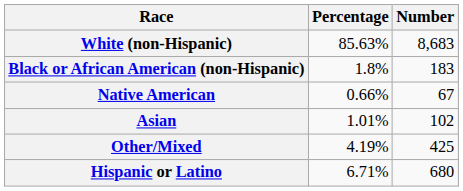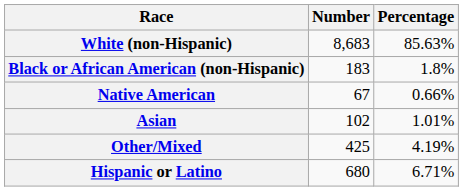columns swapped: Number <-> Percentage
